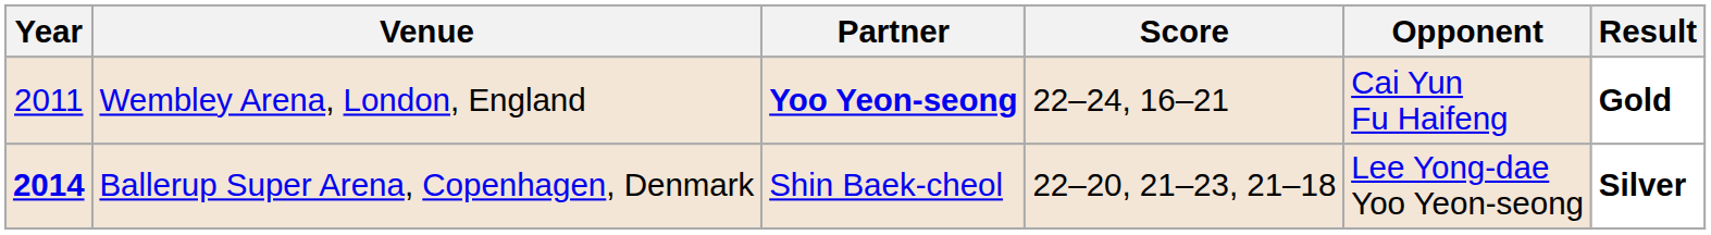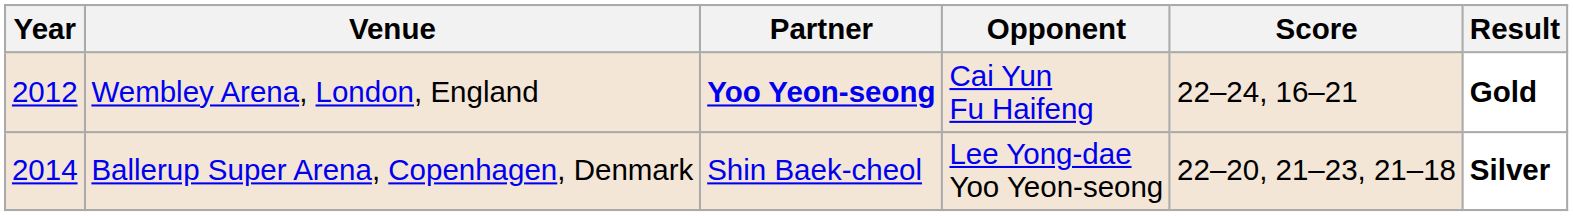columns swapped: Opponent <-> Score
Wembley Arena, London, England | Year: 2011 -> 2012
Ballerup Super Arena, Copenhagen, Denmark | Year: bold -> normal
